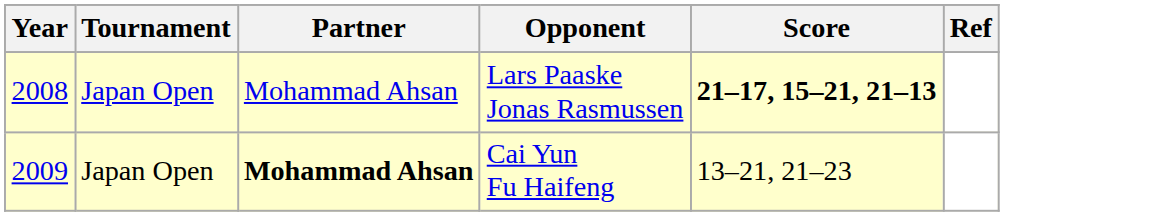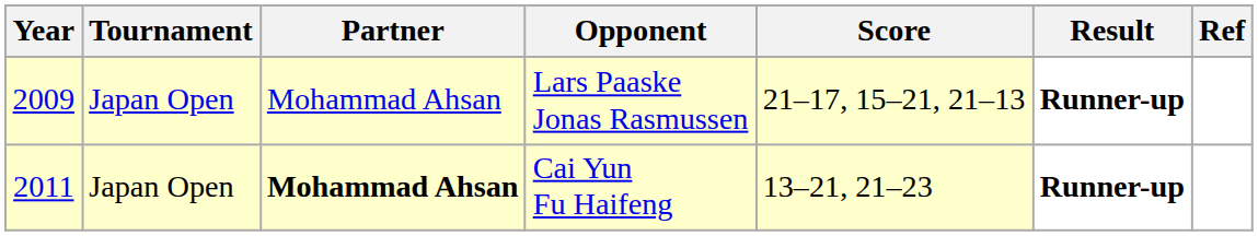+ column: Result | Runner-up | Runner-up
Lars Paaske Jonas Rasmussen | Year: 2008 -> 2009
Lars Paaske Jonas Rasmussen | Score: bold -> normal
Cai Yun Fu Haifeng | Year: 2009 -> 2011
